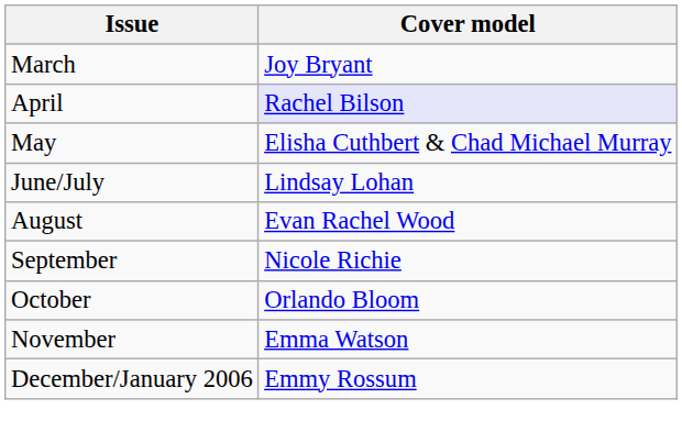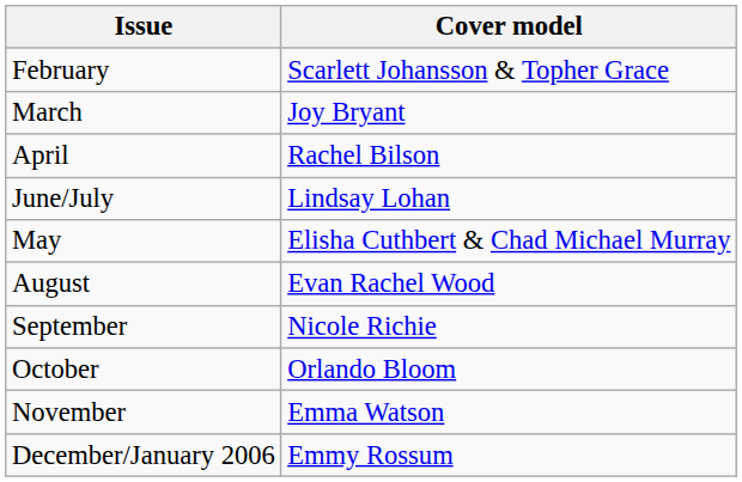+ row: February | Scarlett Johansson & Topher Grace
April | Cover model: lavender background -> no background
rows swapped: May <-> June/July
